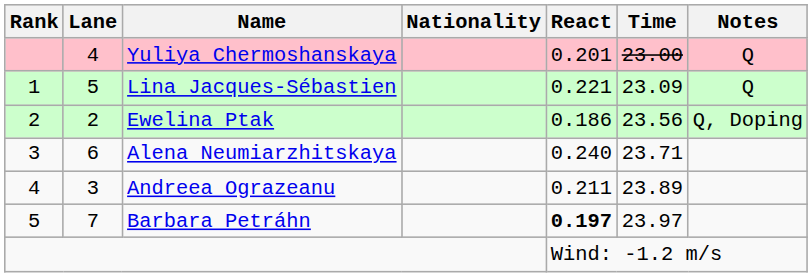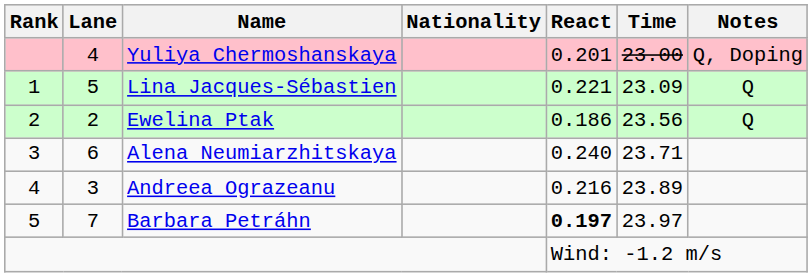Yuliya Chermoshanskaya | Notes: Q -> Q, Doping
Ewelina Ptak | Notes: Q, Doping -> Q
Andreea Ograzeanu | React: 0.211 -> 0.216
